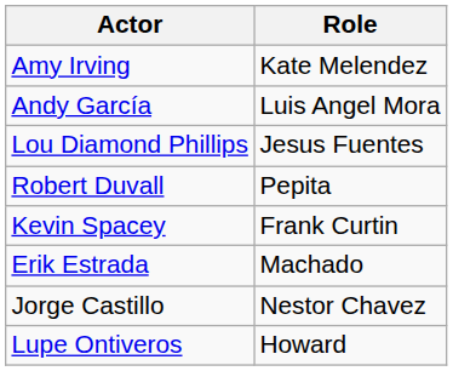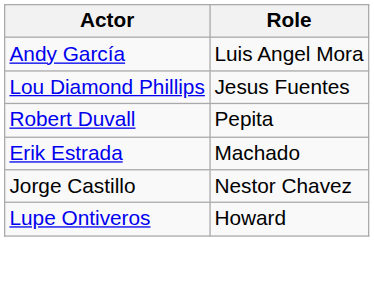- row: Amy Irving | Kate Melendez
- row: Kevin Spacey | Frank Curtin
